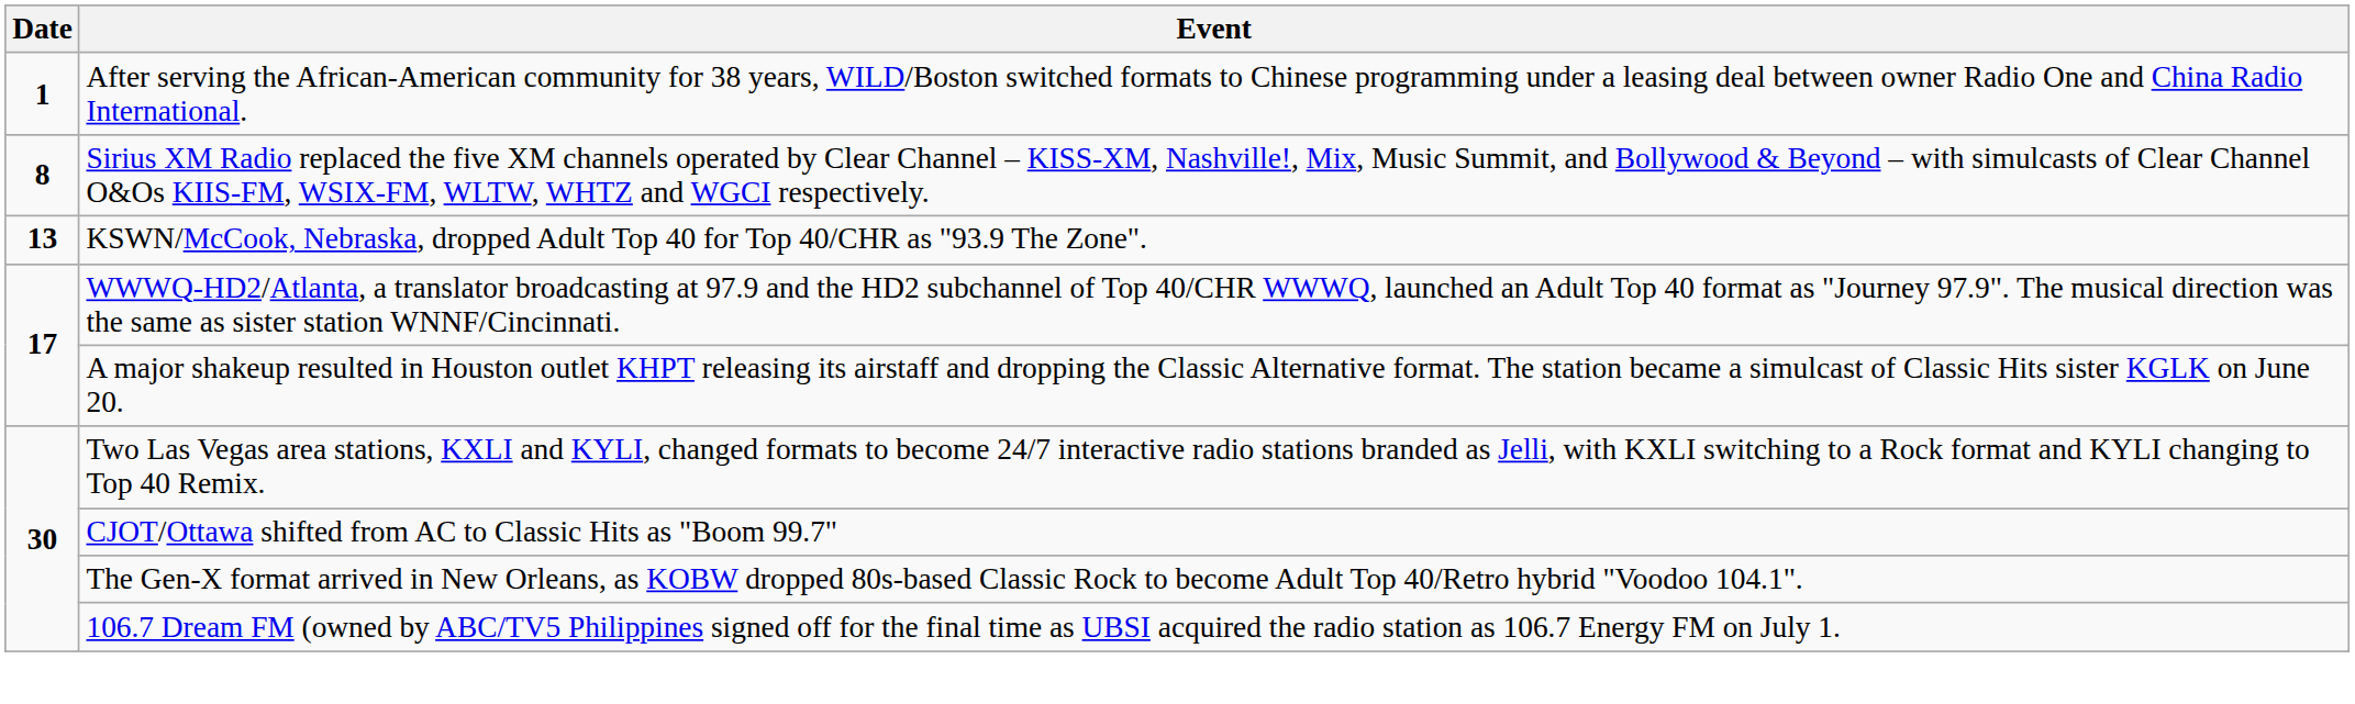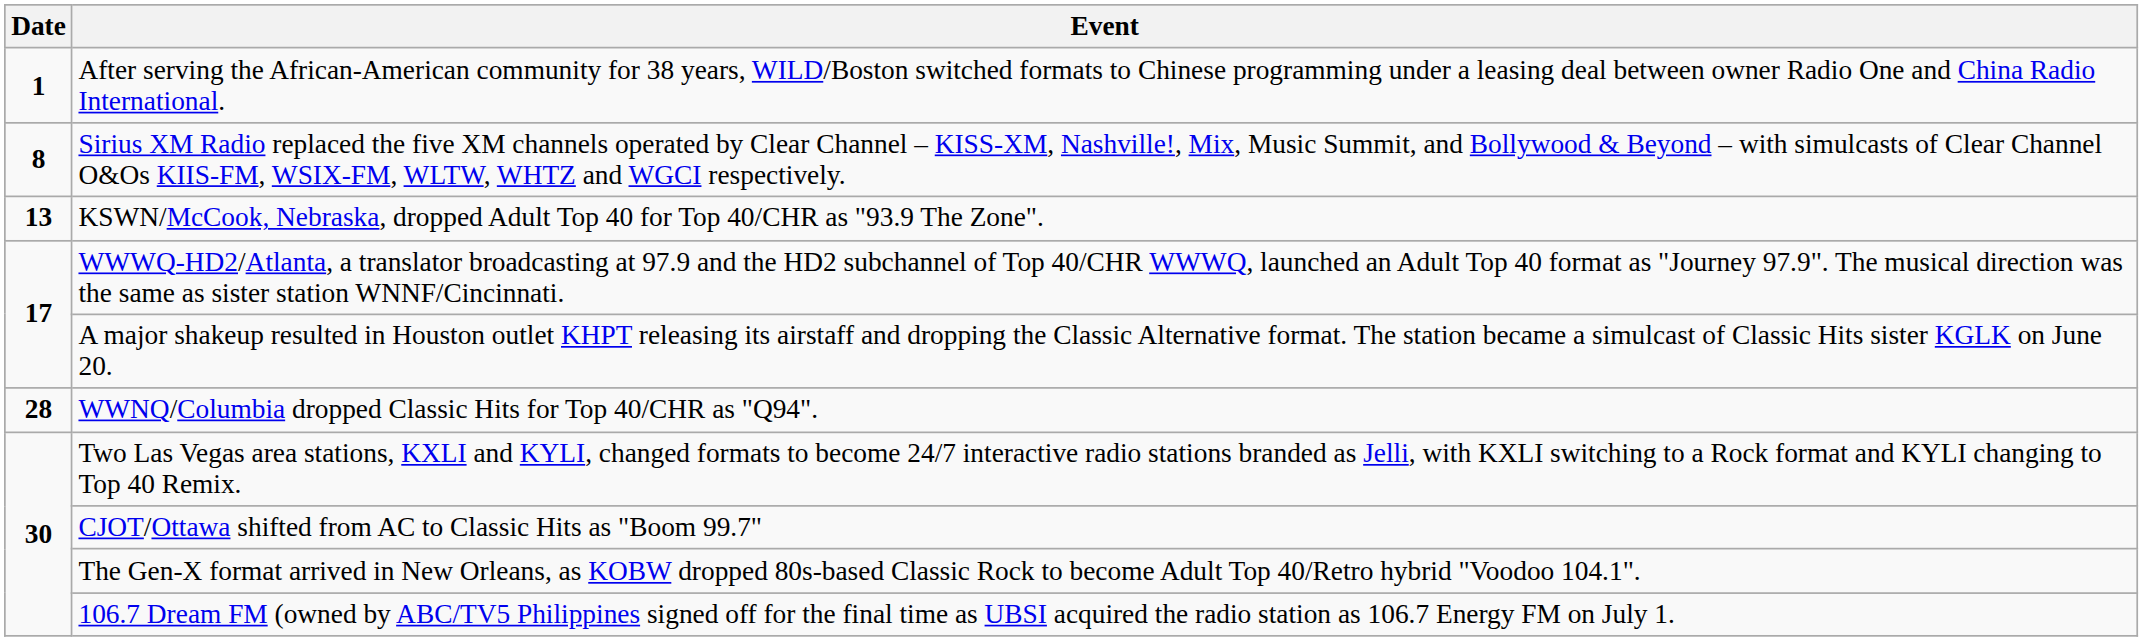+ row: 28 | WWNQ/Columbia dropped Classic Hits for Top 40/CHR as "Q94".
